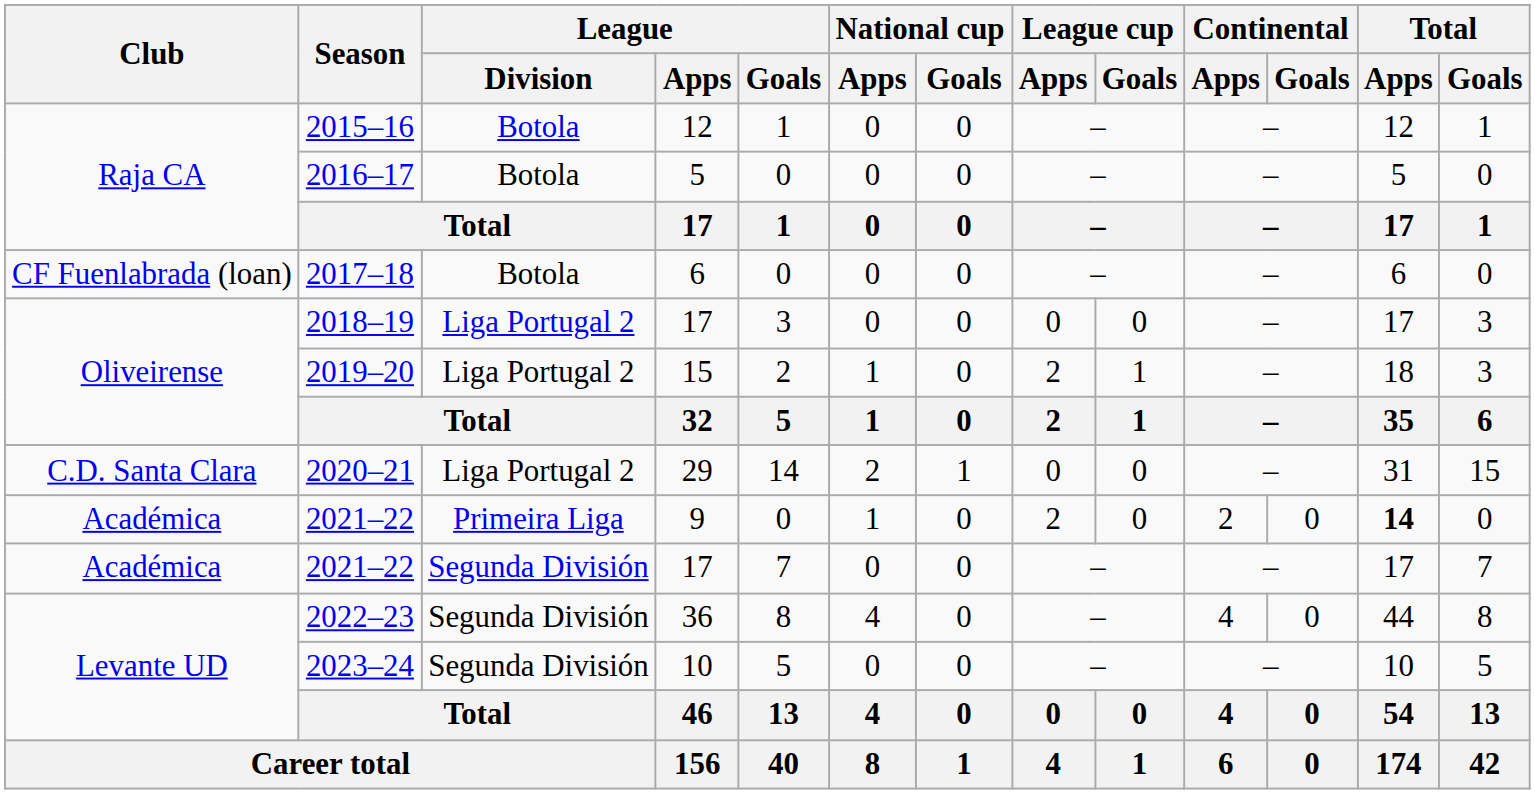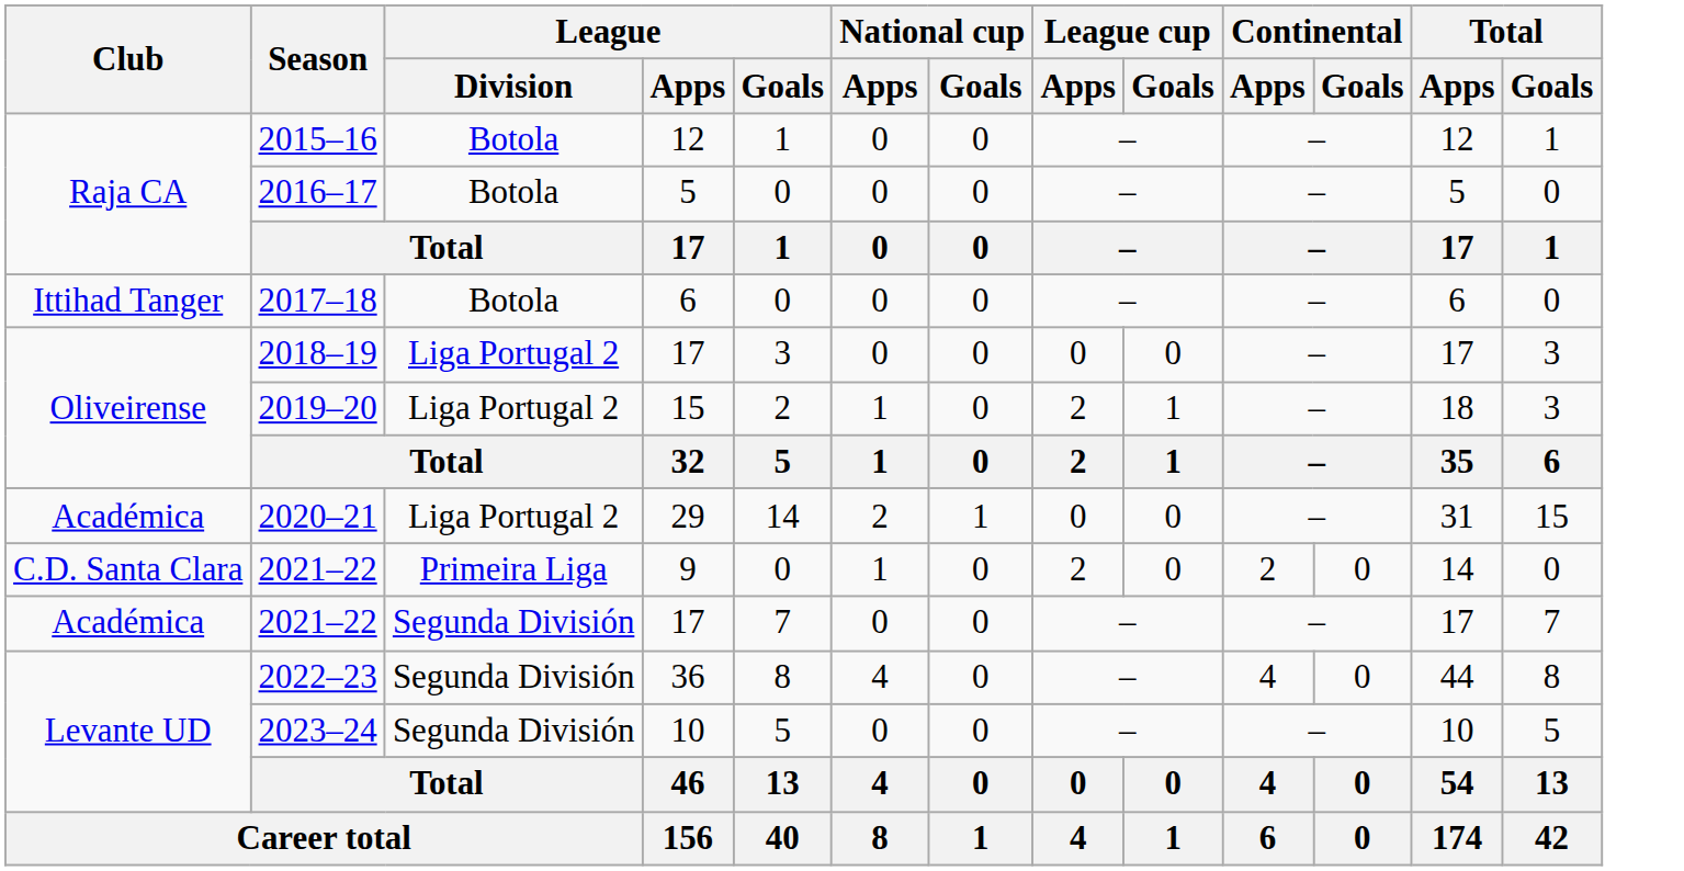2017–18 | Club: CF Fuenlabrada (loan) -> Ittihad Tanger
2020–21 | Club: C.D. Santa Clara -> Académica
2021–22 / 9 | Club: Académica -> C.D. Santa Clara
2021–22 / 9 | Total / Apps: bold -> normal
